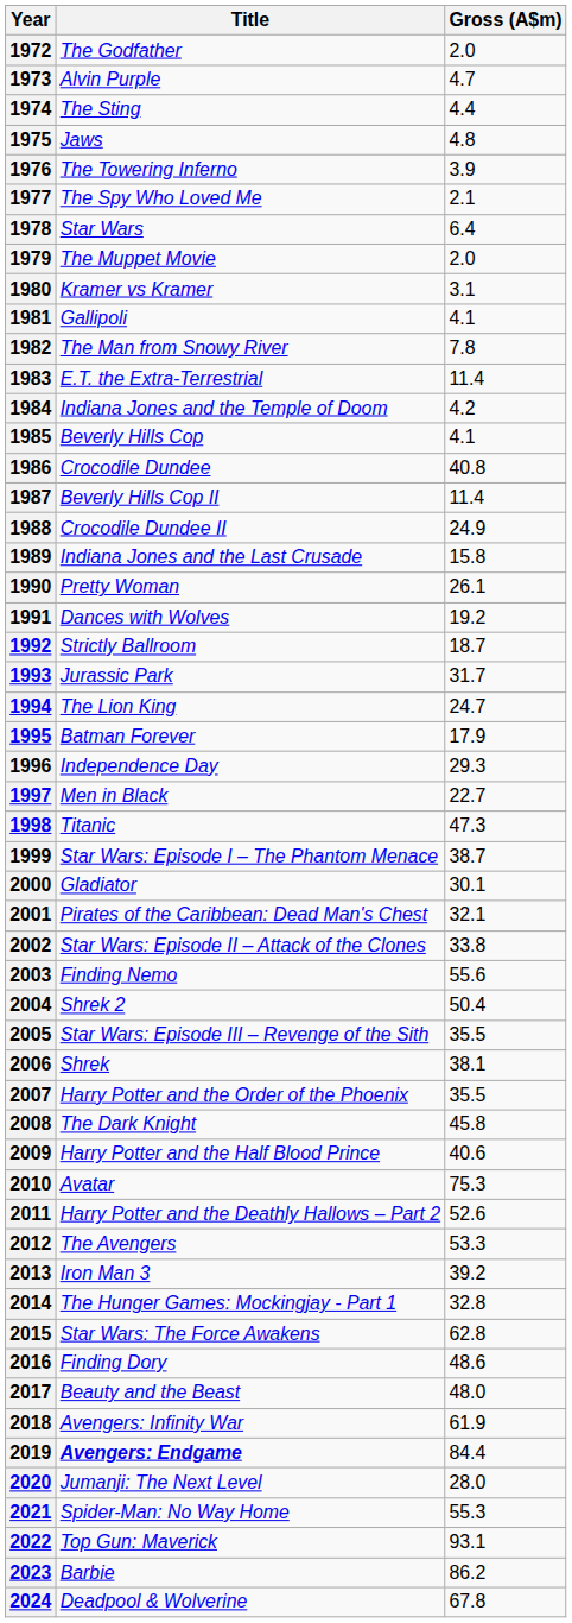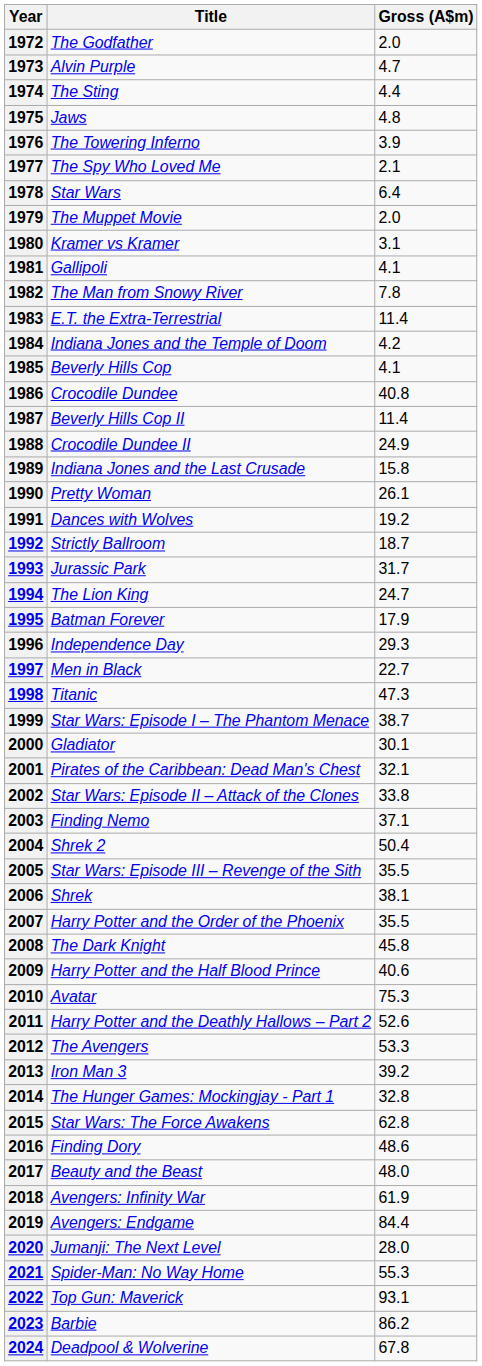2003 | Gross (A$m): 55.6 -> 37.1
2019 | Title: bold -> normal
